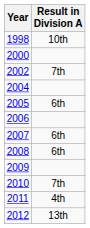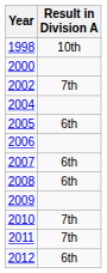2011 | Result in Division A: 4th -> 7th
2012 | Result in Division A: 13th -> 6th
